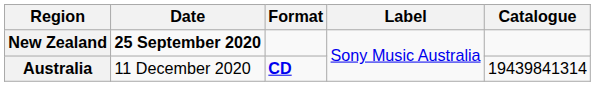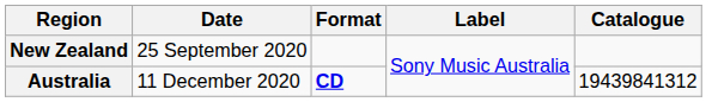New Zealand | Date: bold -> normal
Australia | Catalogue: 19439841314 -> 19439841312
